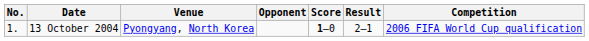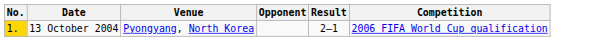- column: Score | 1–0
13 October 2004 | No.: no background -> gold background
